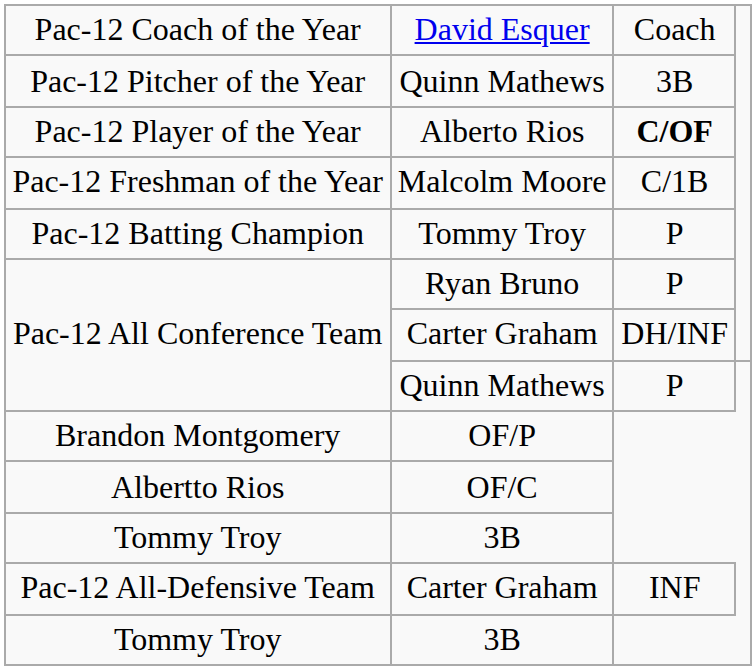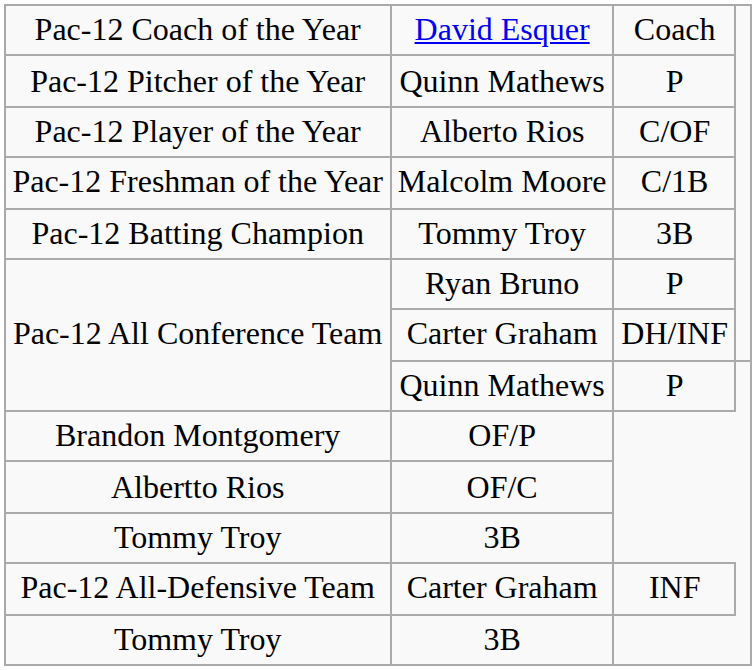Pac-12 Pitcher of the Year | column 3: 3B -> P
Pac-12 Player of the Year | column 3: bold -> normal
Pac-12 Batting Champion | column 3: P -> 3B
